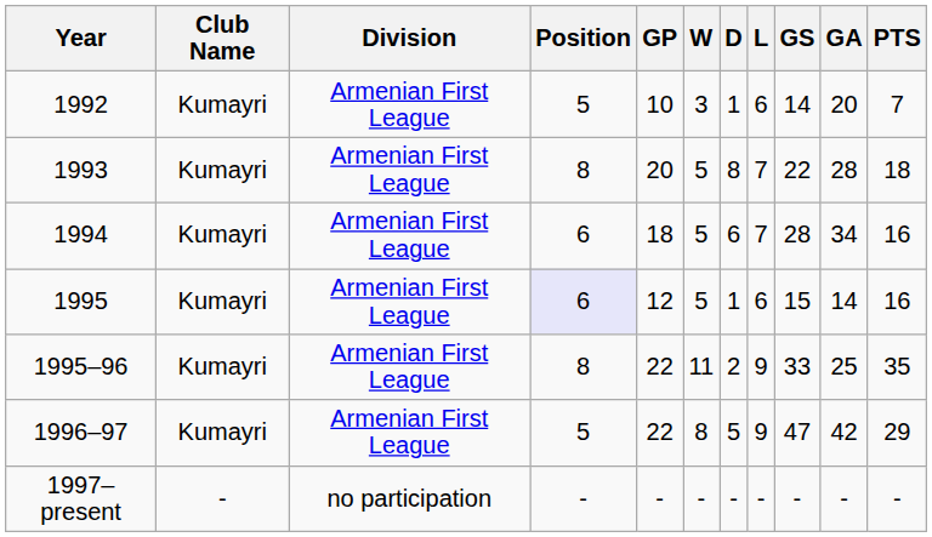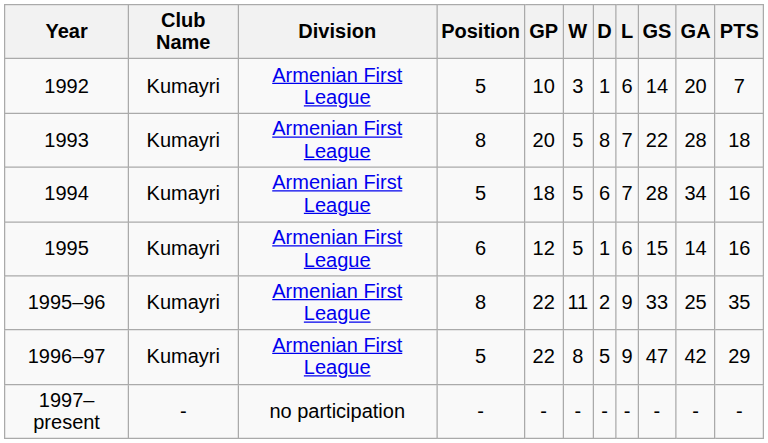1994 | Position: 6 -> 5
1995 | Position: lavender background -> no background
